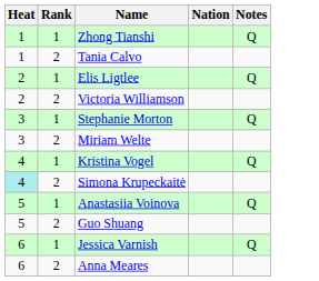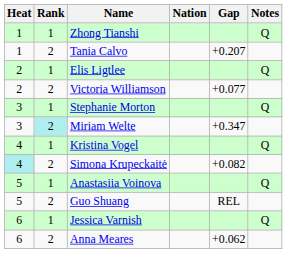+ column: Gap | +0.207 | +0.077 | +0.347 | +0.082 | REL | +0.062
Miriam Welte | Rank: no background -> paleturquoise background
